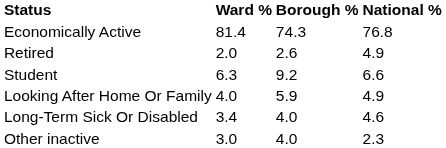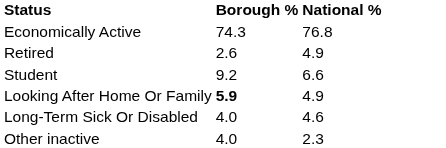- column: Ward % | 81.4 | 2.0 | 6.3 | 4.0 | 3.4 | 3.0
Looking After Home Or Family | Borough %: normal -> bold
